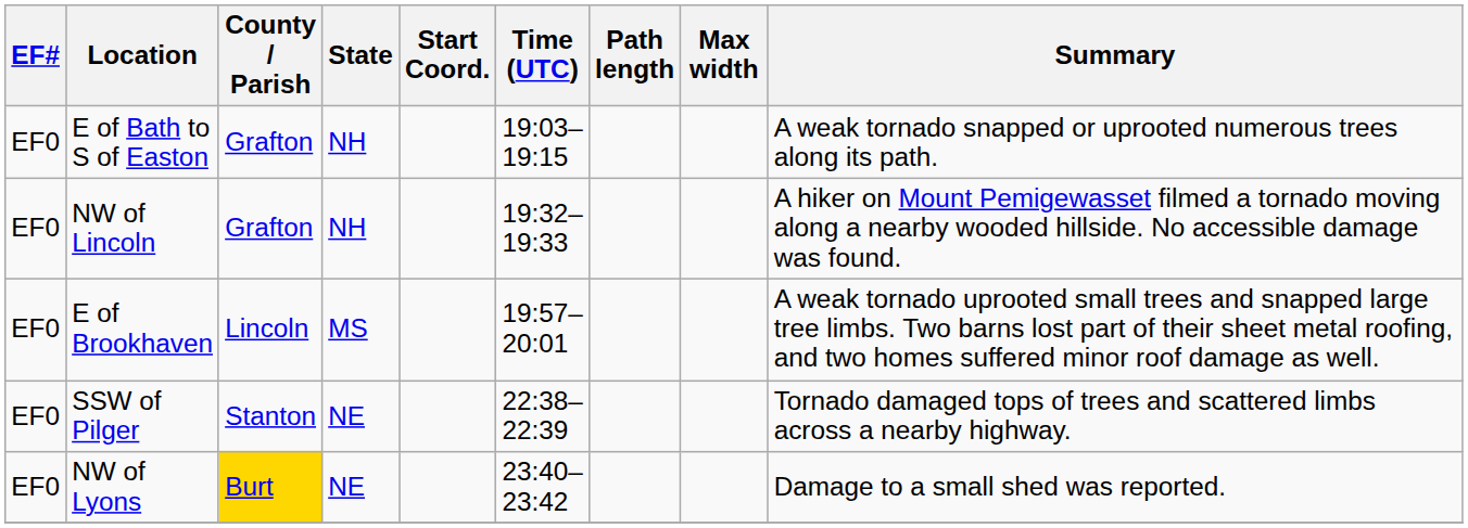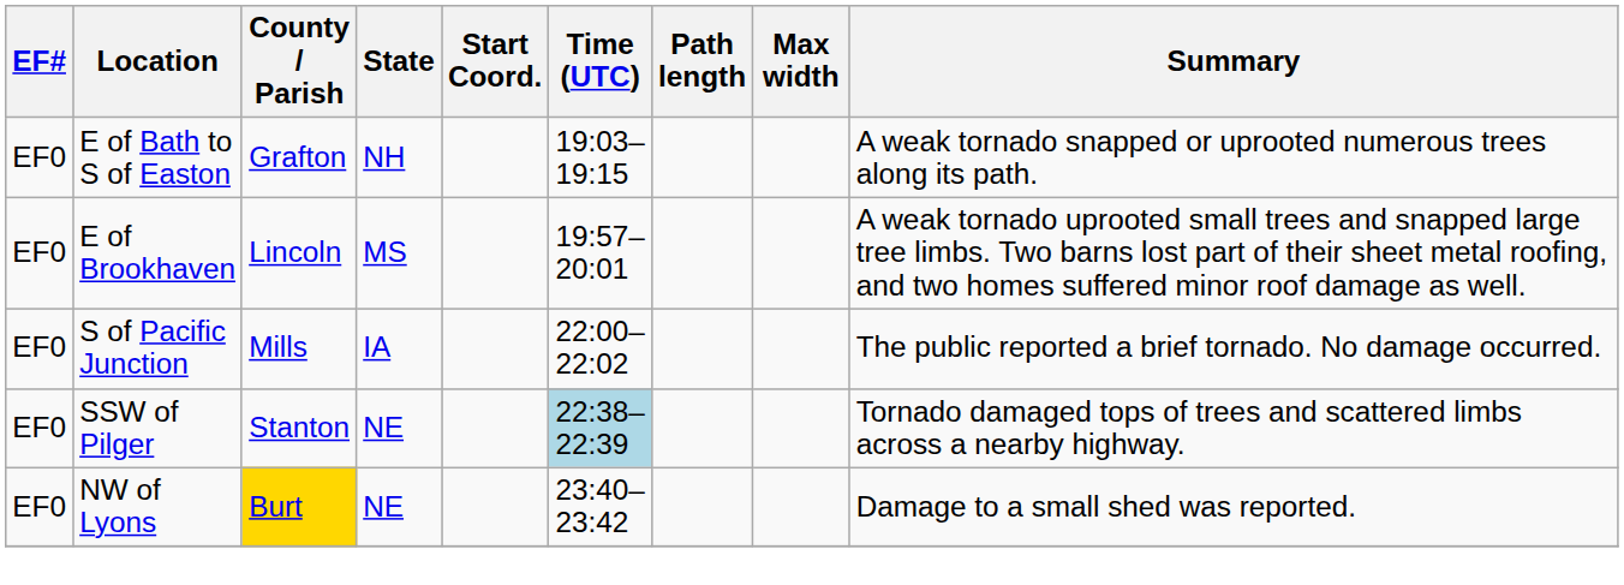- row: EF0 | NW of Lincoln | Grafton | NH | 19:32–19:33 | A hiker on Mount Pemigewasset filmed a tornado moving along a nearby wooded hillside. No accessible damage was found.
+ row: EF0 | S of Pacific Junction | Mills | IA | 22:00–22:02 | The public reported a brief tornado. No damage occurred.
SSW of Pilger | Time (UTC): no background -> lightblue background
